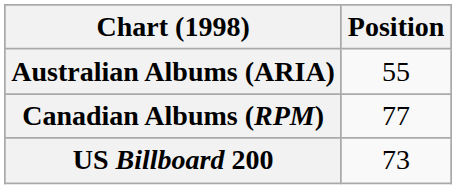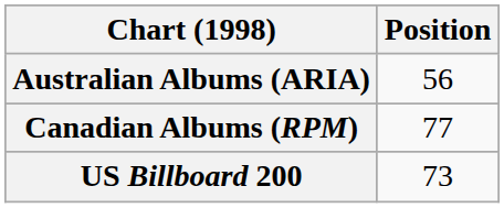Australian Albums (ARIA) | Position: 55 -> 56
